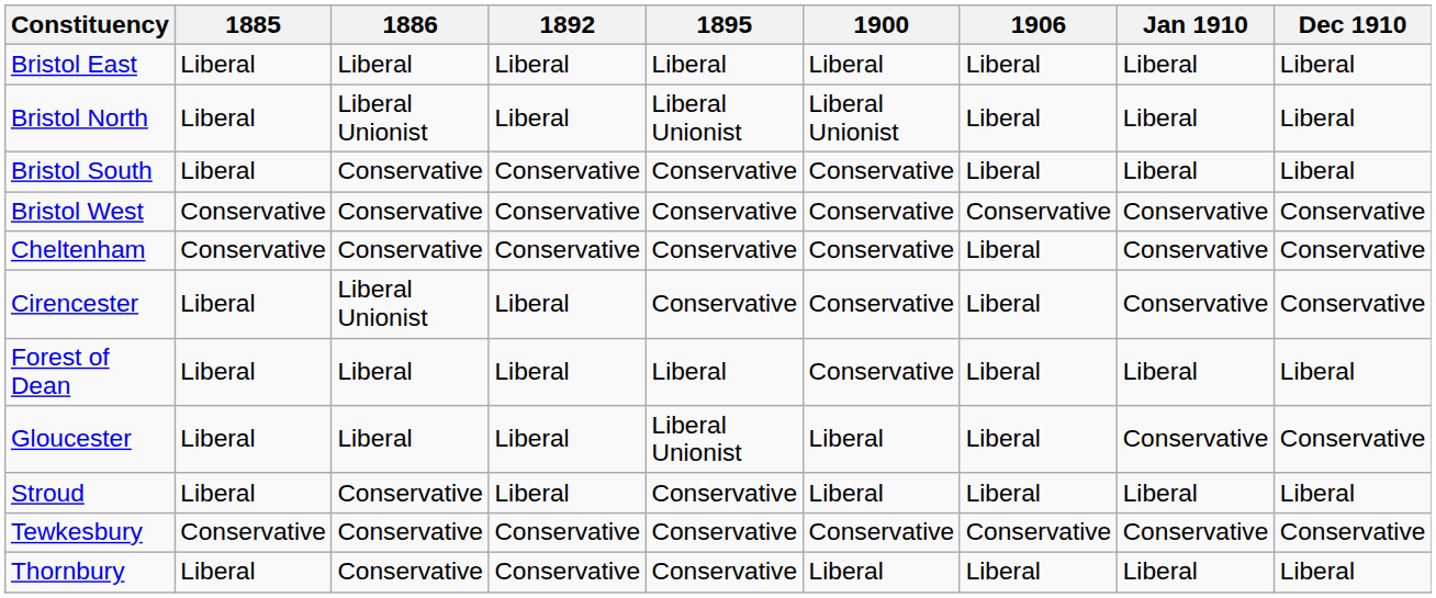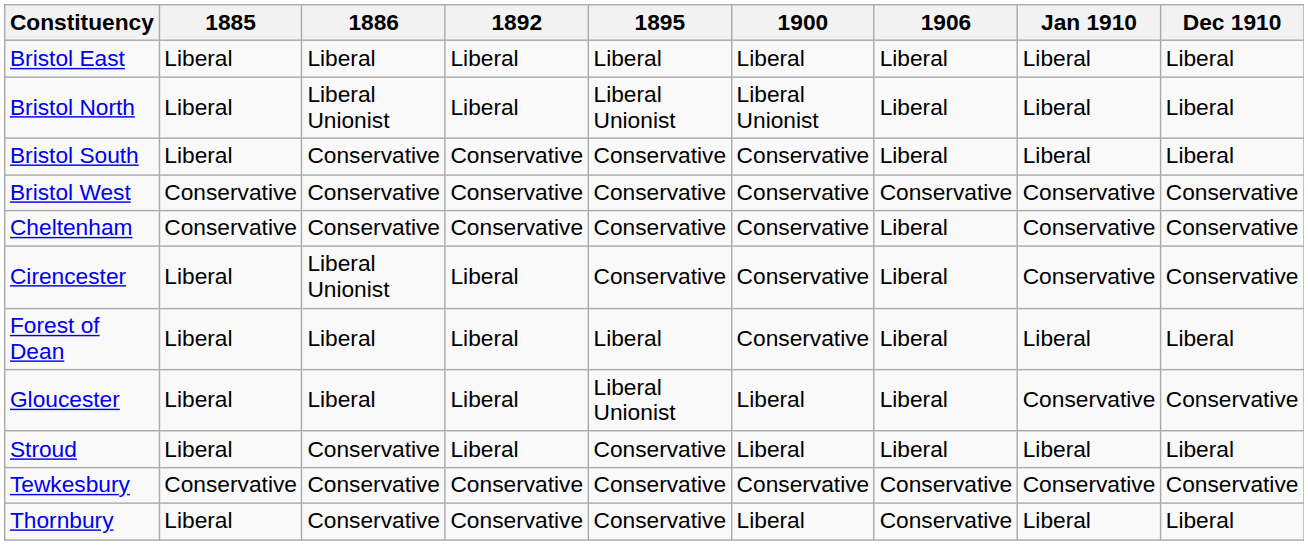Thornbury | 1906: Liberal -> Conservative
